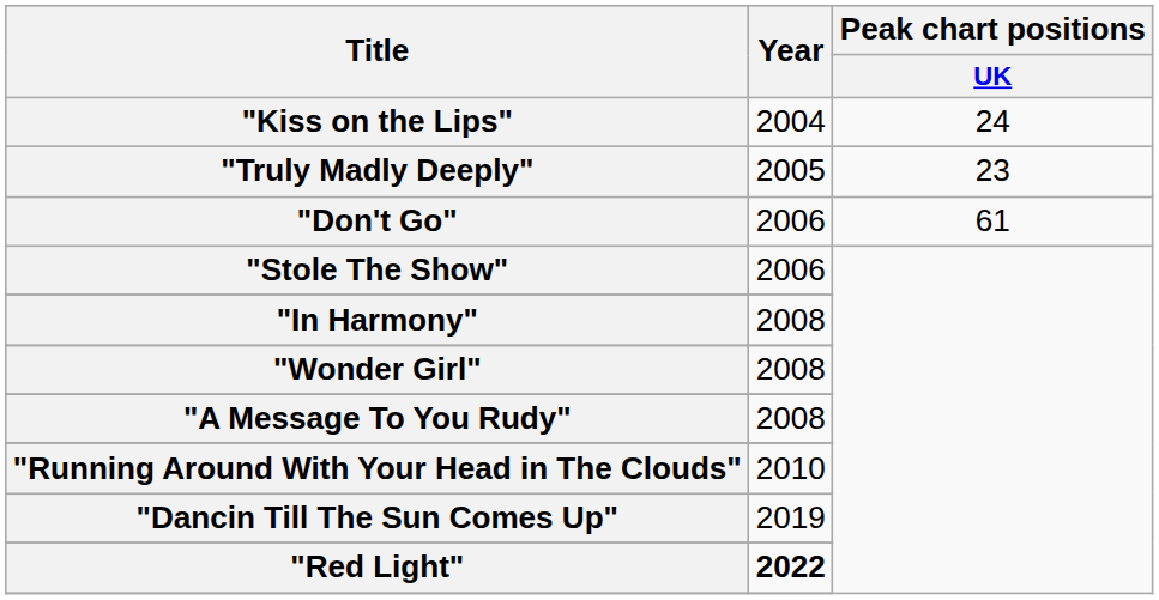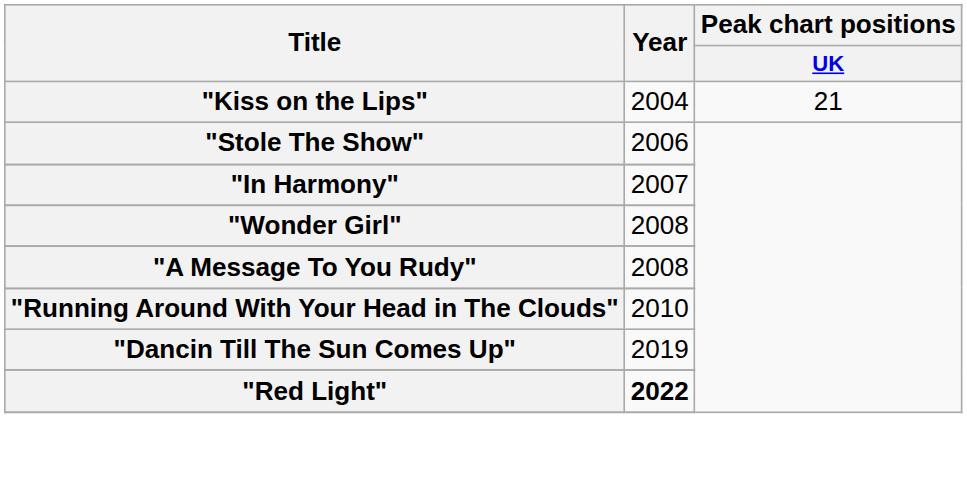"Kiss on the Lips" | Peak chart positions / UK: 24 -> 21
- row: "Truly Madly Deeply" | 2005 | 23
- row: "Don't Go" | 2006 | 61
"In Harmony" | Year: 2008 -> 2007
